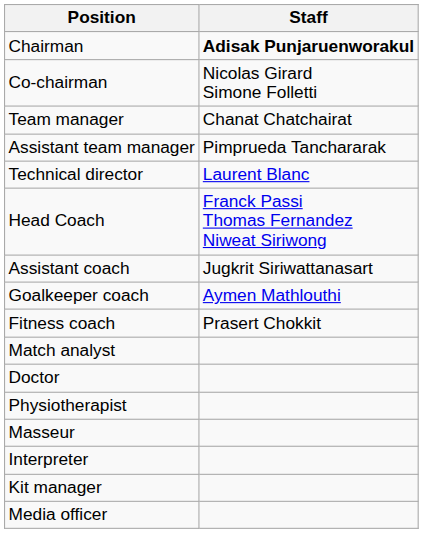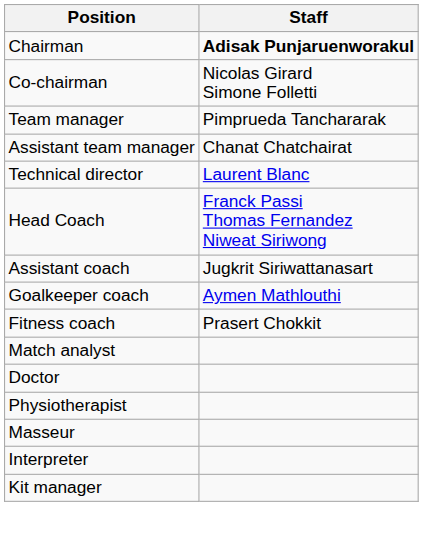Team manager | Staff: Chanat Chatchairat -> Pimprueda Tanchararak
Assistant team manager | Staff: Pimprueda Tanchararak -> Chanat Chatchairat
- row: Media officer
